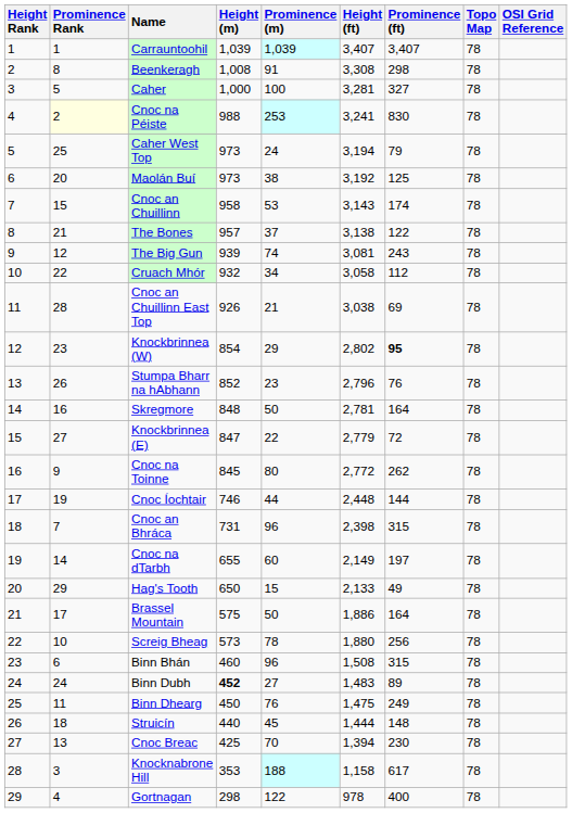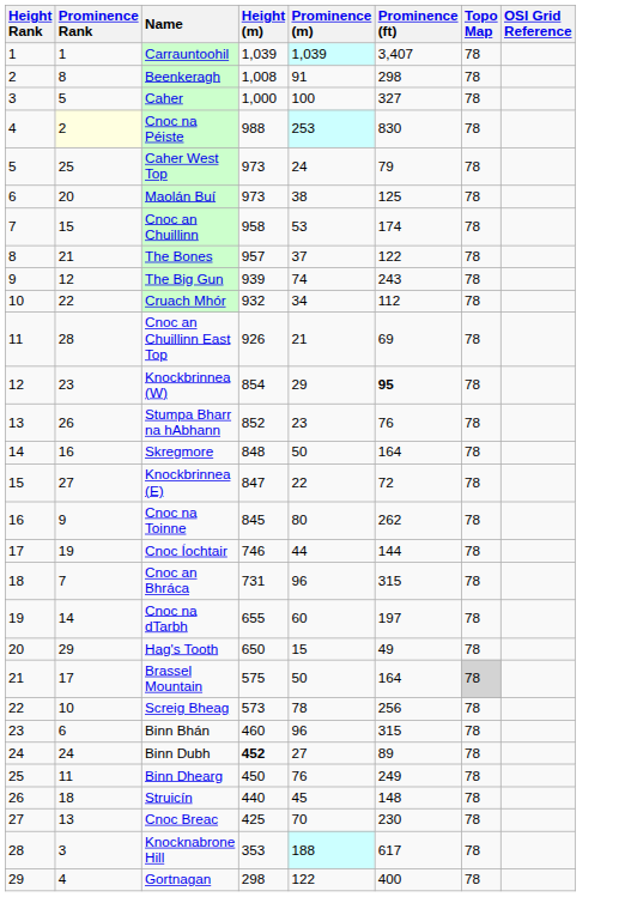- column: Height (ft) | 3,407 | 3,308 | 3,281 | 3,241 | 3,194 | 3,192 | 3,143 | 3,138 | 3,081 | 3,058 | 3,038 | 2,802 | 2,796 | 2,781 | 2,779 | 2,772 | 2,448 | 2,398 | 2,149 | 2,133 | 1,886 | 1,880 | 1,508 | 1,483 | 1,475 | 1,444 | 1,394 | 1,158 | 978
Brassel Mountain | Topo Map: no background -> lightgrey background
